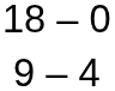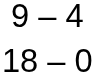rows swapped: 18 – 0 <-> 9 – 4
